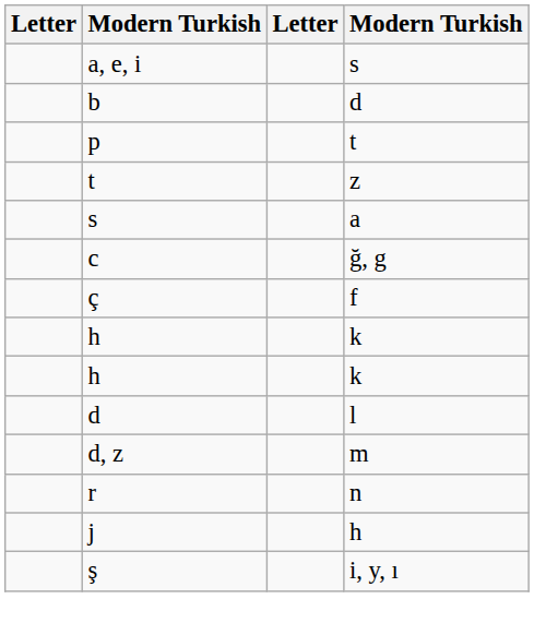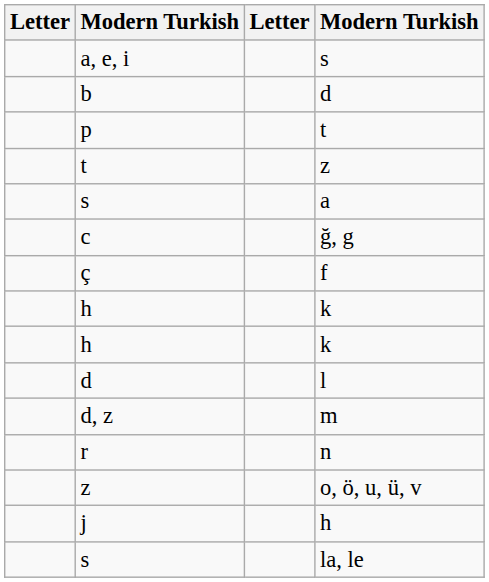+ row: z | o, ö, u, ü, v
+ row: s | la, le
- row: ş | i, y, ı
